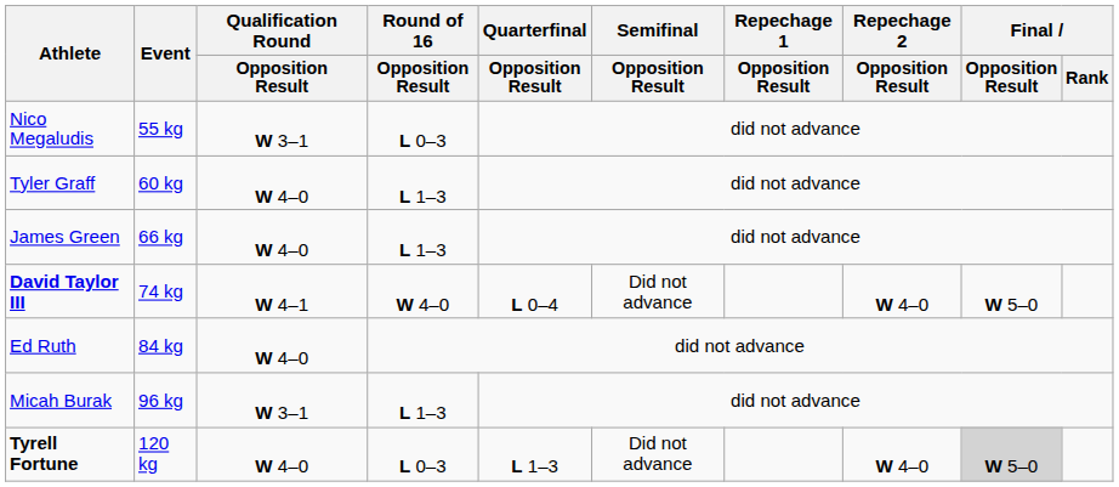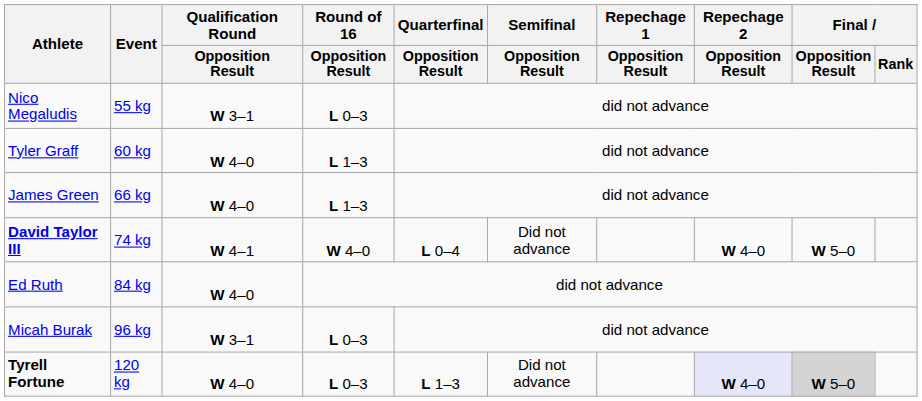Micah Burak | Round of 16 / Opposition Result: L 1–3 -> L 0–3
Tyrell Fortune | Repechage 2 / Opposition Result: no background -> lavender background
